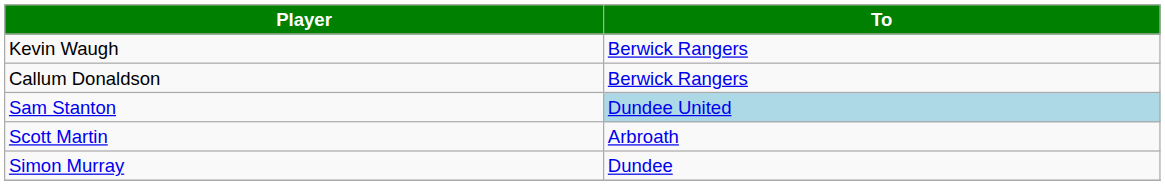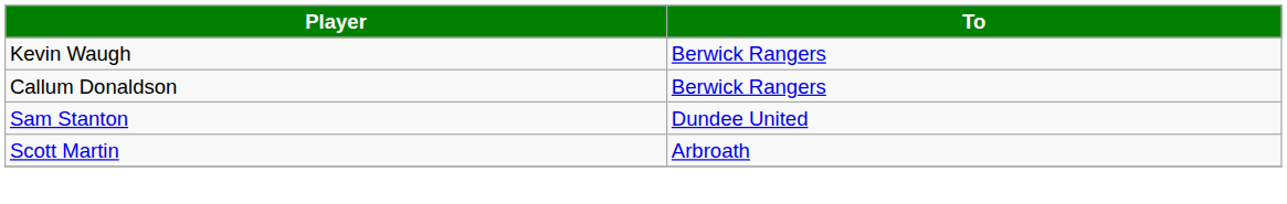Sam Stanton | To: lightblue background -> no background
- row: Simon Murray | Dundee
